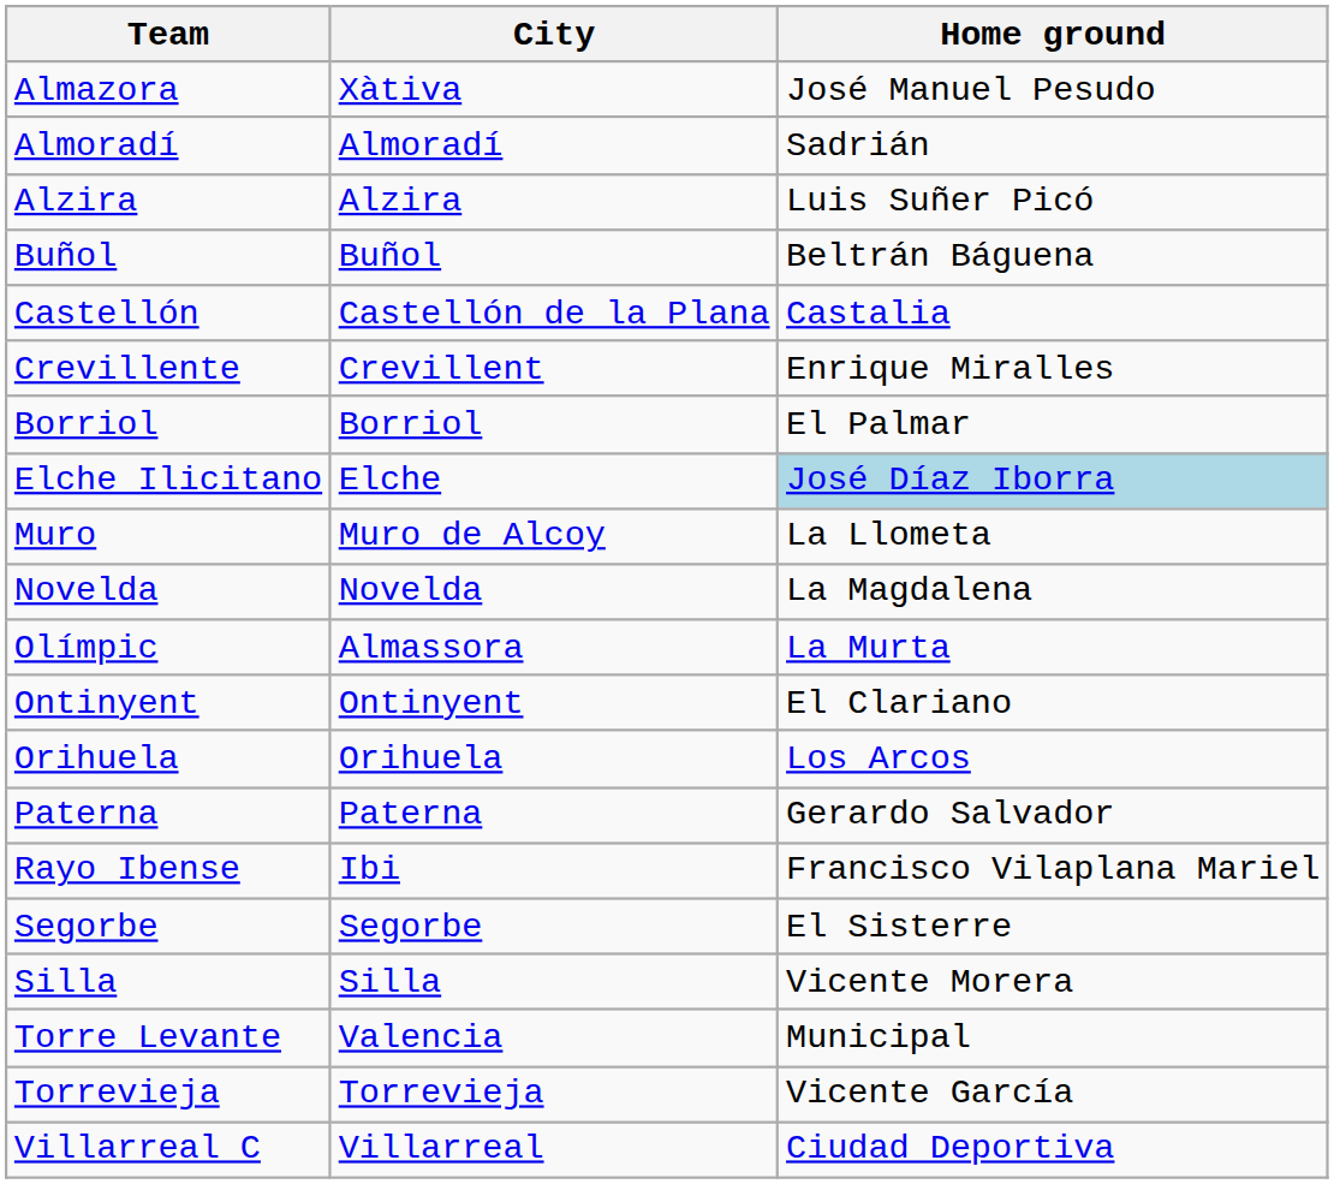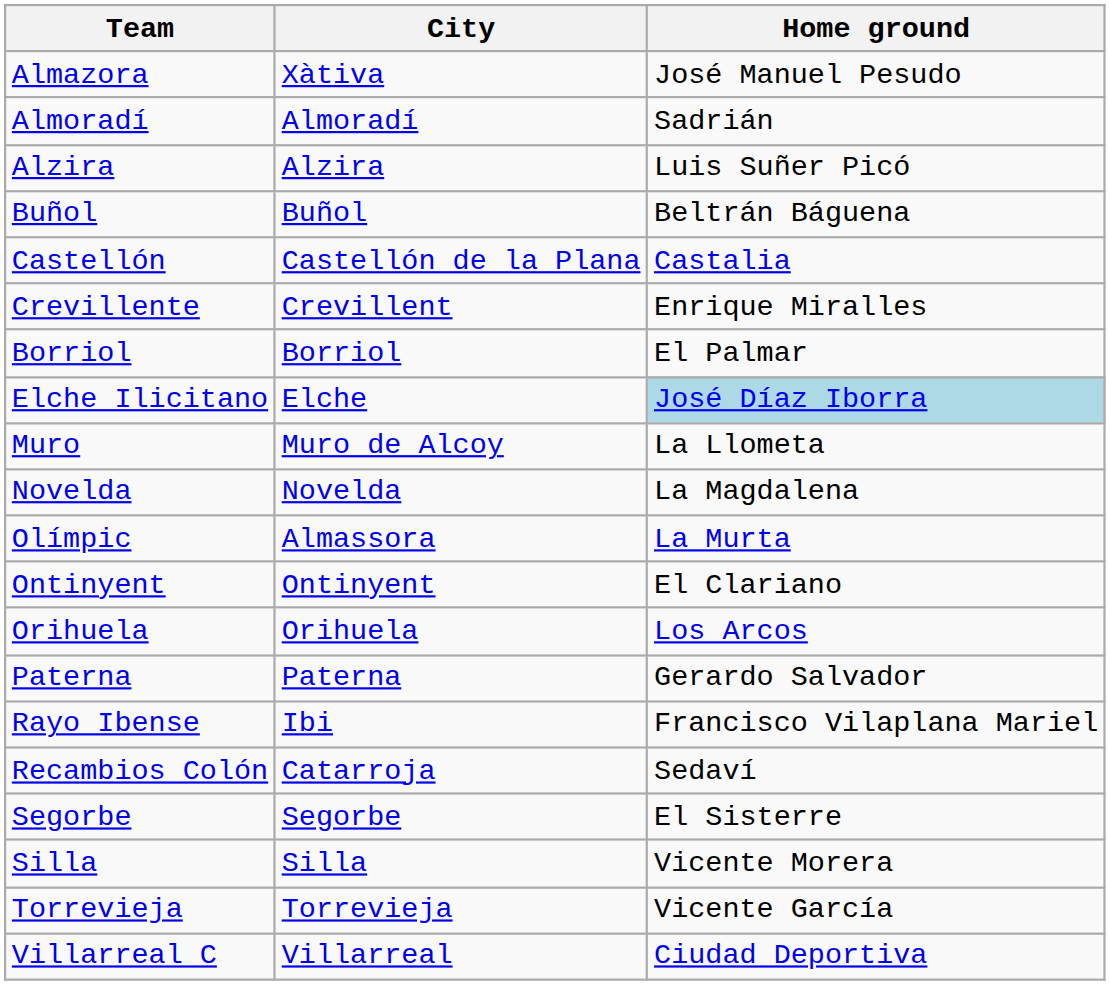+ row: Recambios Colón | Catarroja | Sedaví
- row: Torre Levante | Valencia | Municipal
